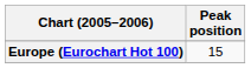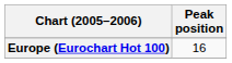Europe (Eurochart Hot 100) | Peak position: 15 -> 16
